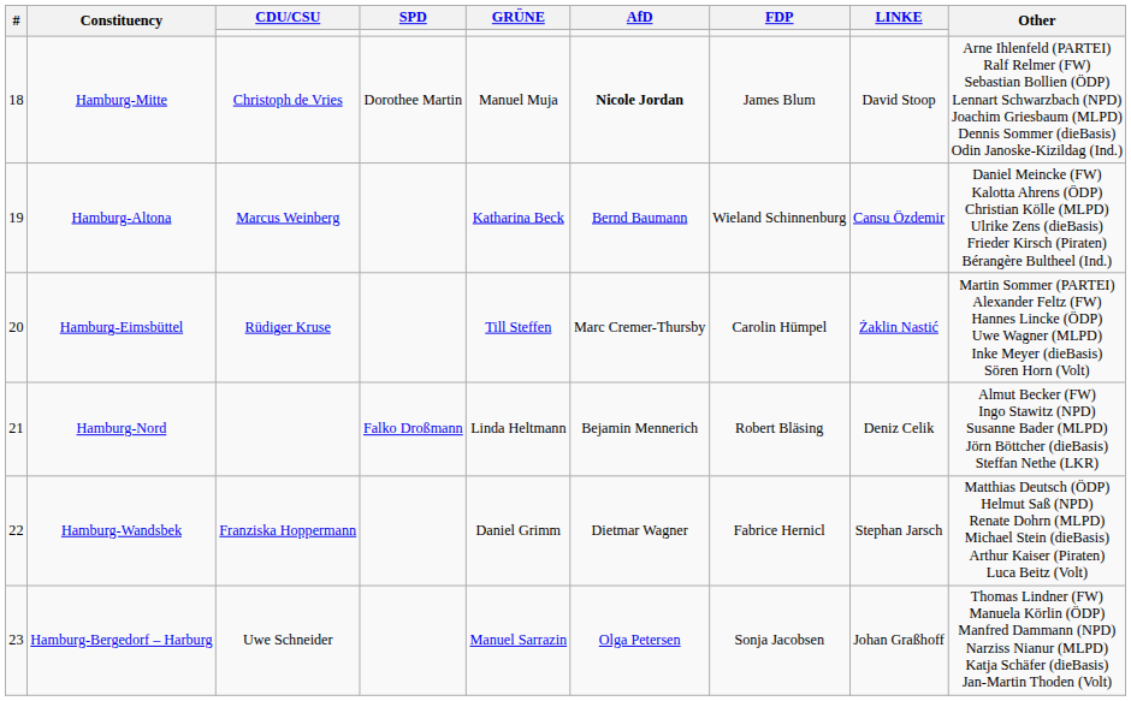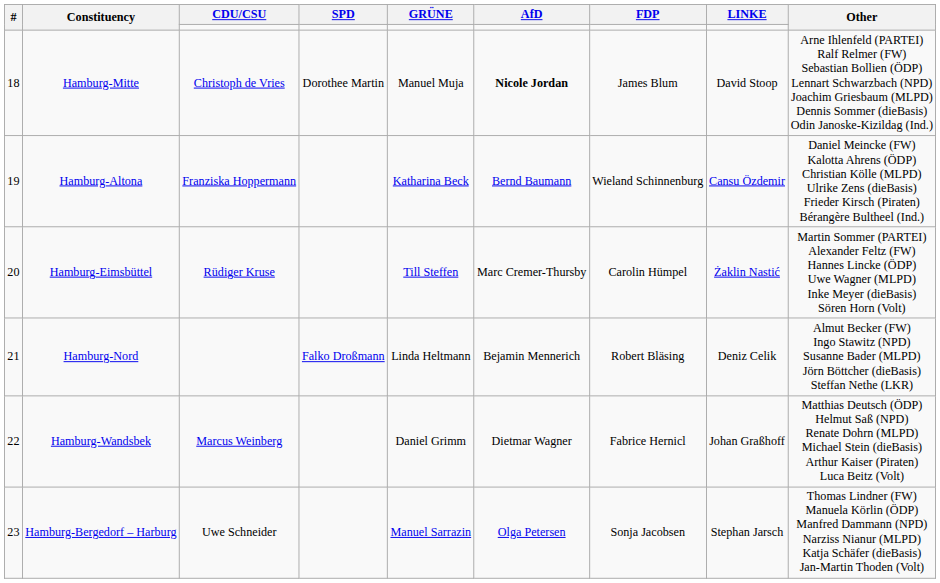Hamburg-Altona | CDU/CSU: Marcus Weinberg -> Franziska Hoppermann
Hamburg-Wandsbek | CDU/CSU: Franziska Hoppermann -> Marcus Weinberg
Hamburg-Wandsbek | LINKE: Stephan Jarsch -> Johan Graßhoff
Hamburg-Bergedorf – Harburg | LINKE: Johan Graßhoff -> Stephan Jarsch
